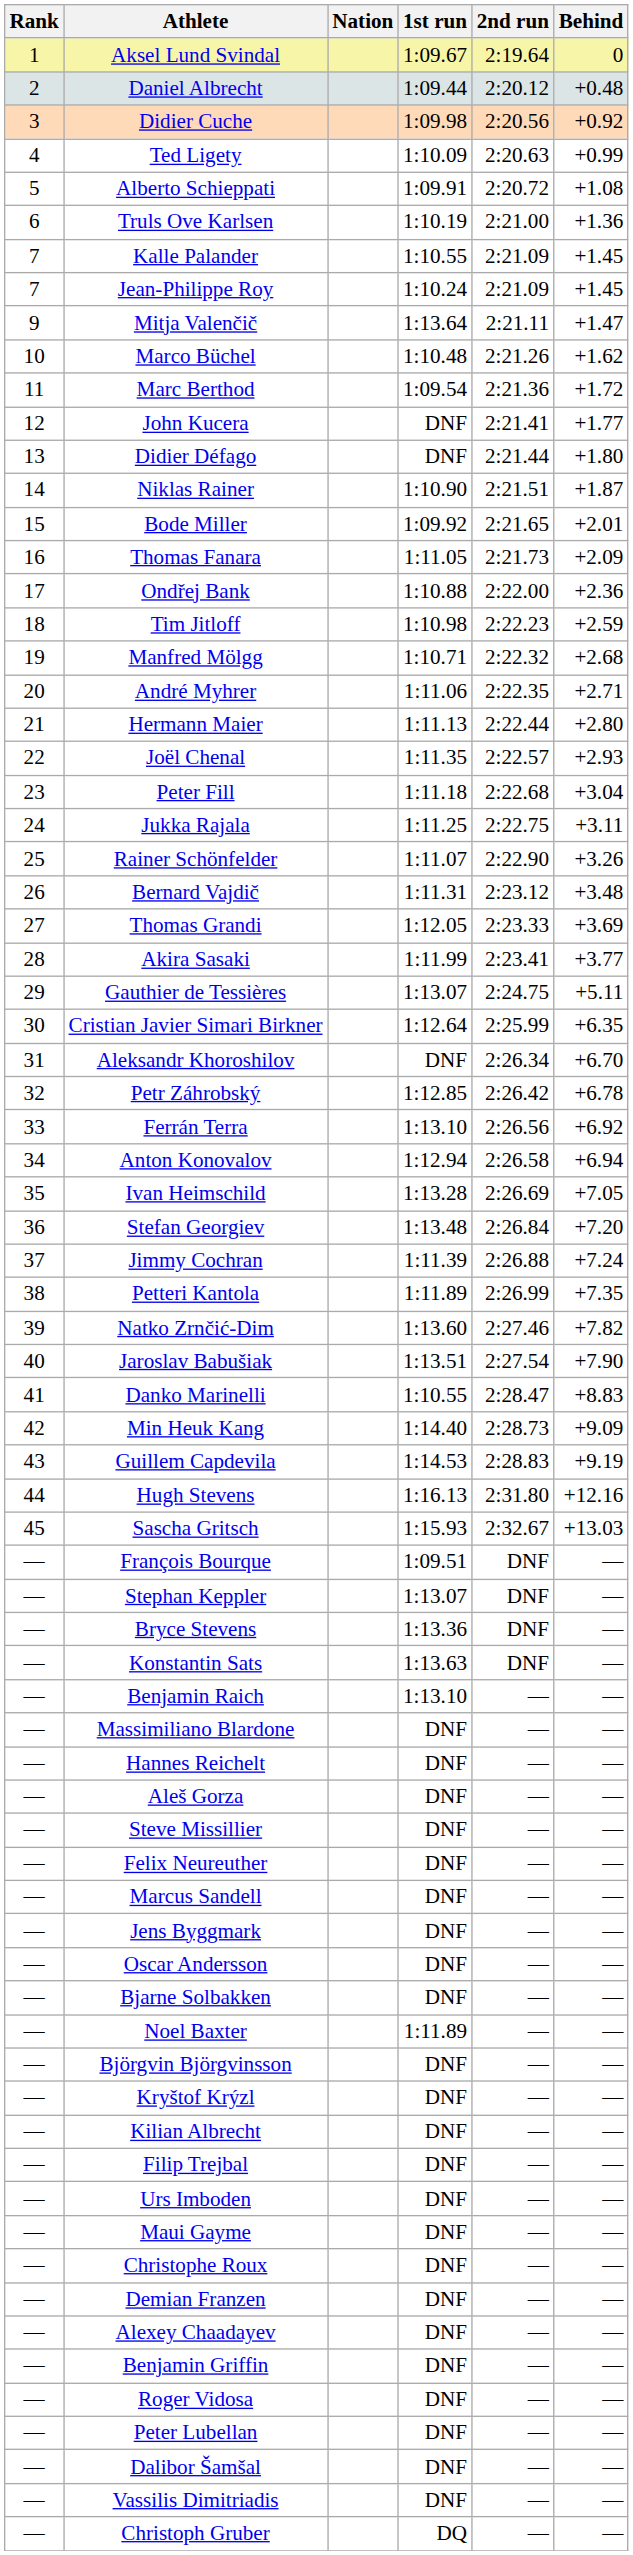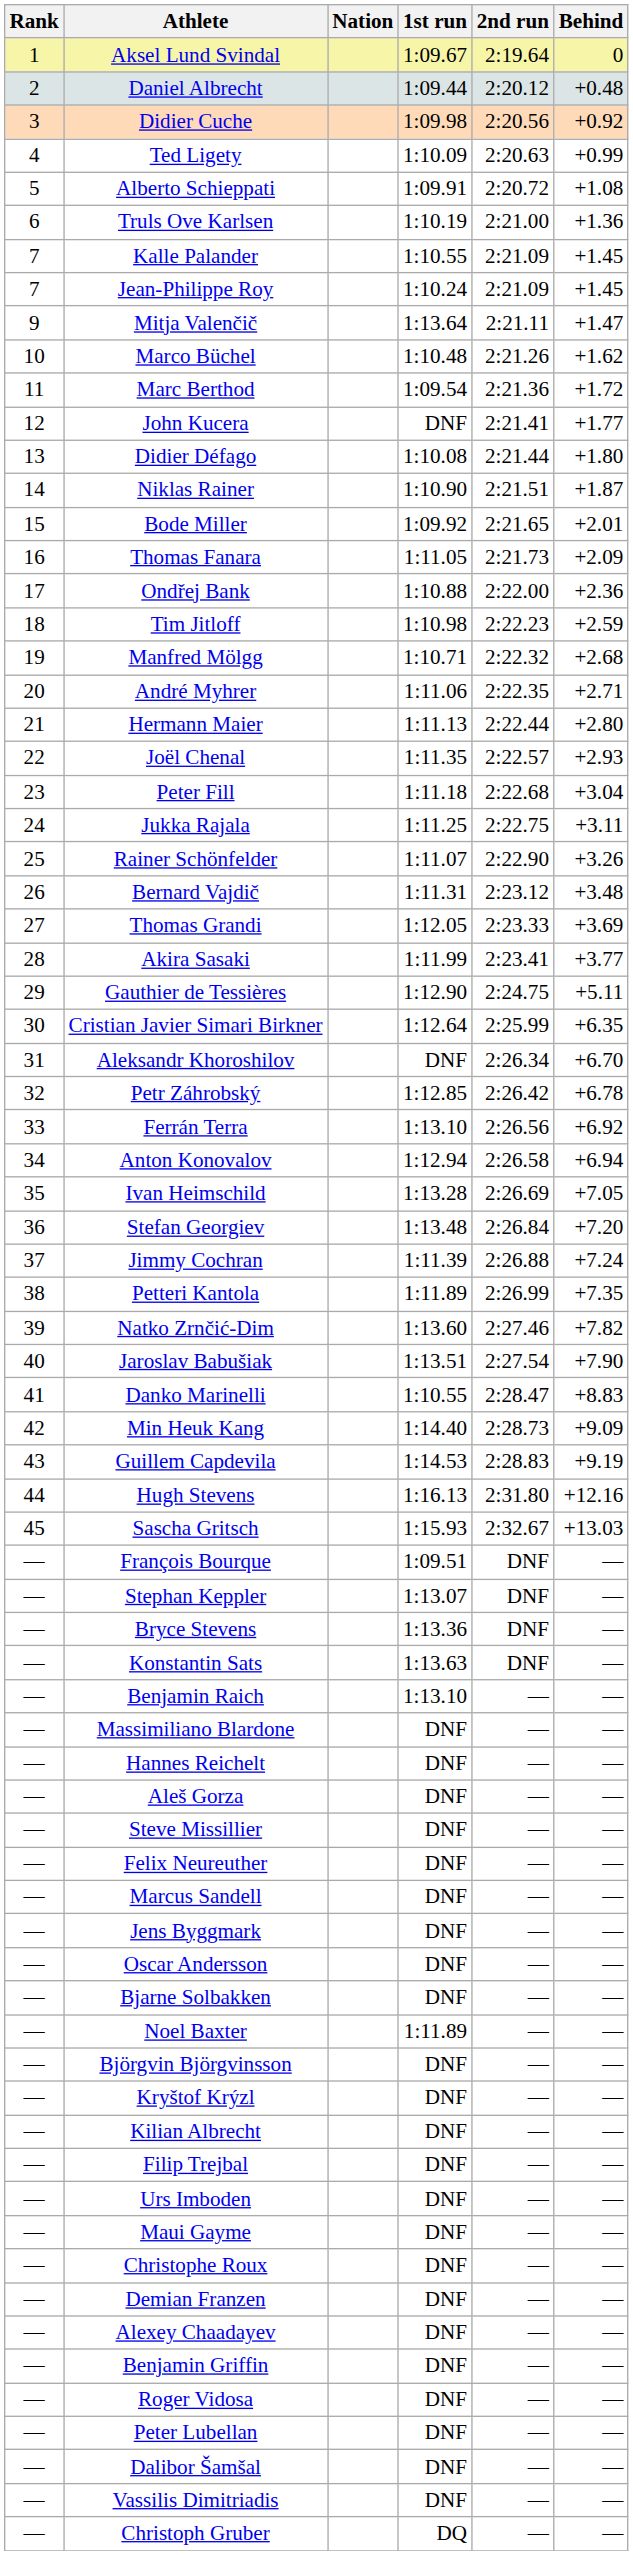Didier Défago | 1st run: DNF -> 1:10.08
Gauthier de Tessières | 1st run: 1:13.07 -> 1:12.90
